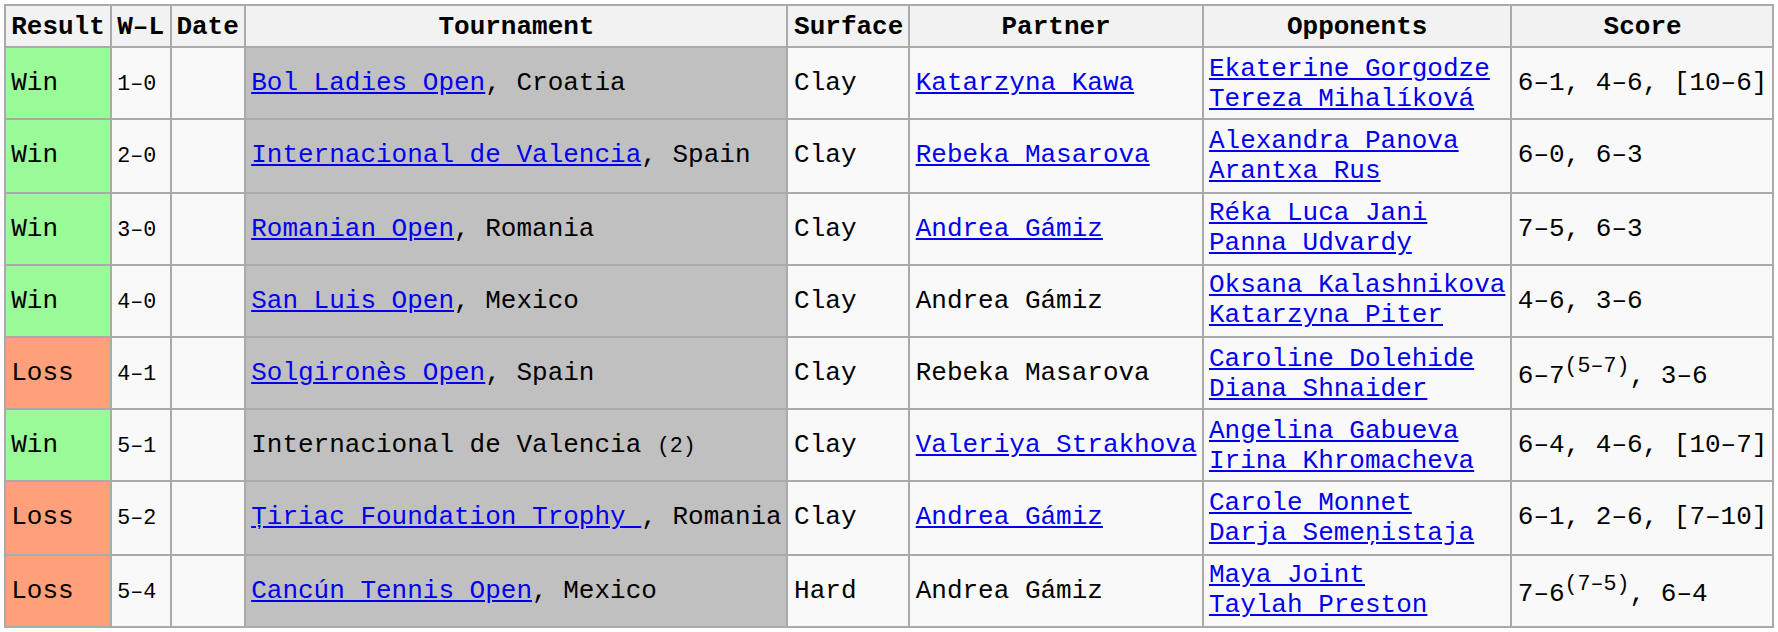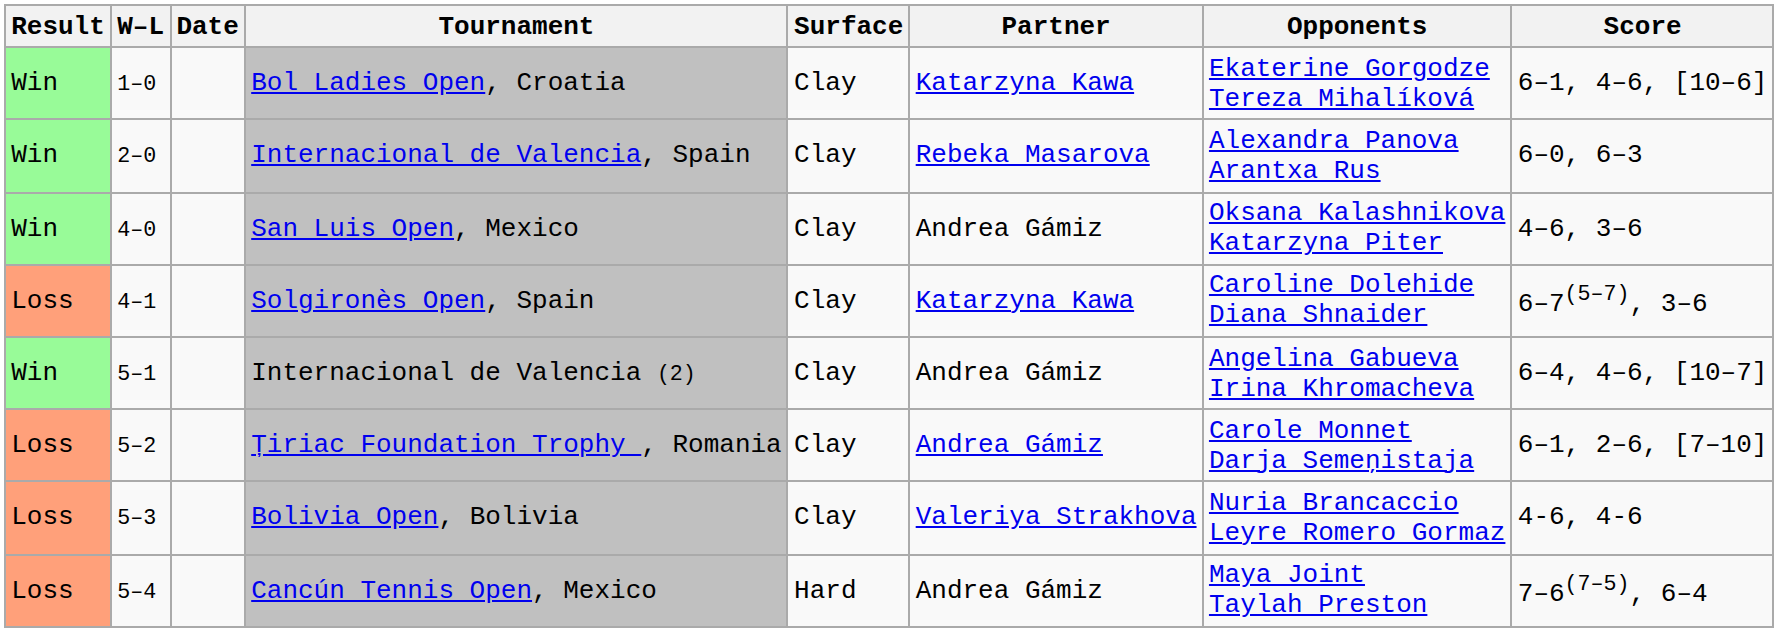- row: Win | 3–0 | Romanian Open, Romania | Clay | Andrea Gámiz | Réka Luca Jani Panna Udvardy | 7–5, 6–3
Solgironès Open, Spain | Partner: Rebeka Masarova -> Katarzyna Kawa
Internacional de Valencia (2) | Partner: Valeriya Strakhova -> Andrea Gámiz
+ row: Loss | 5–3 | Bolivia Open, Bolivia | Clay | Valeriya Strakhova | Nuria Brancaccio Leyre Romero Gormaz | 4-6, 4-6
